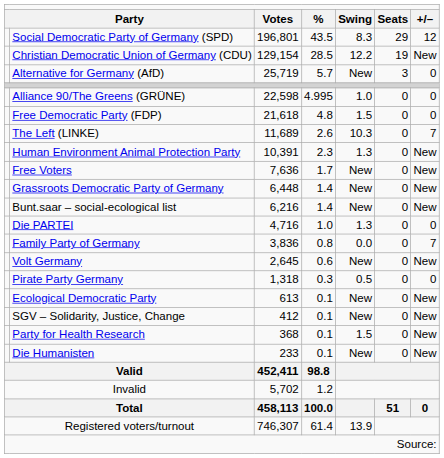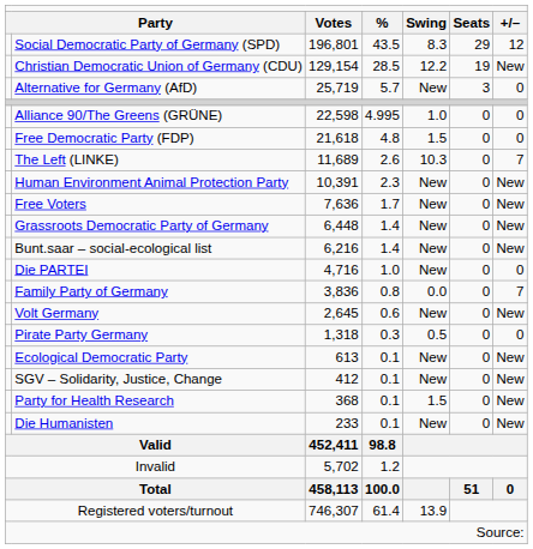Human Environment Animal Protection Party | column 5: 1.3 -> New
Die PARTEI | column 5: 1.3 -> New
